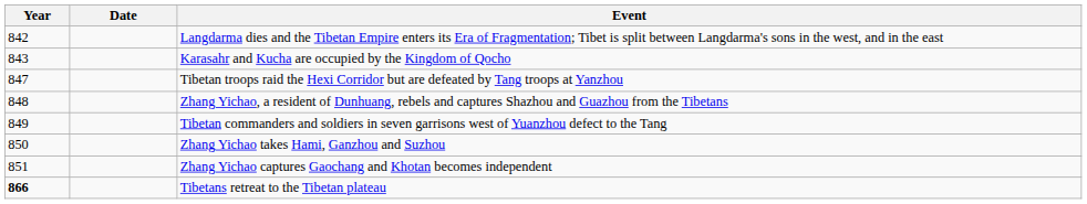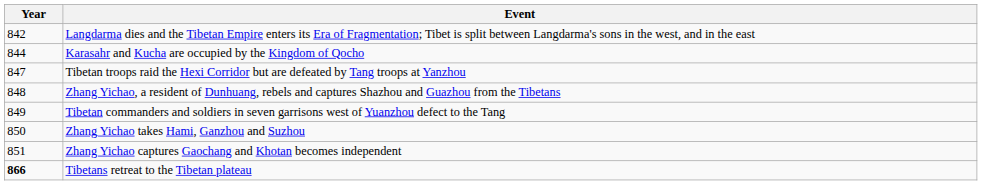- column: Date
Karasahr and Kucha are occupied by the Kingdom of Qocho | Year: 843 -> 844
